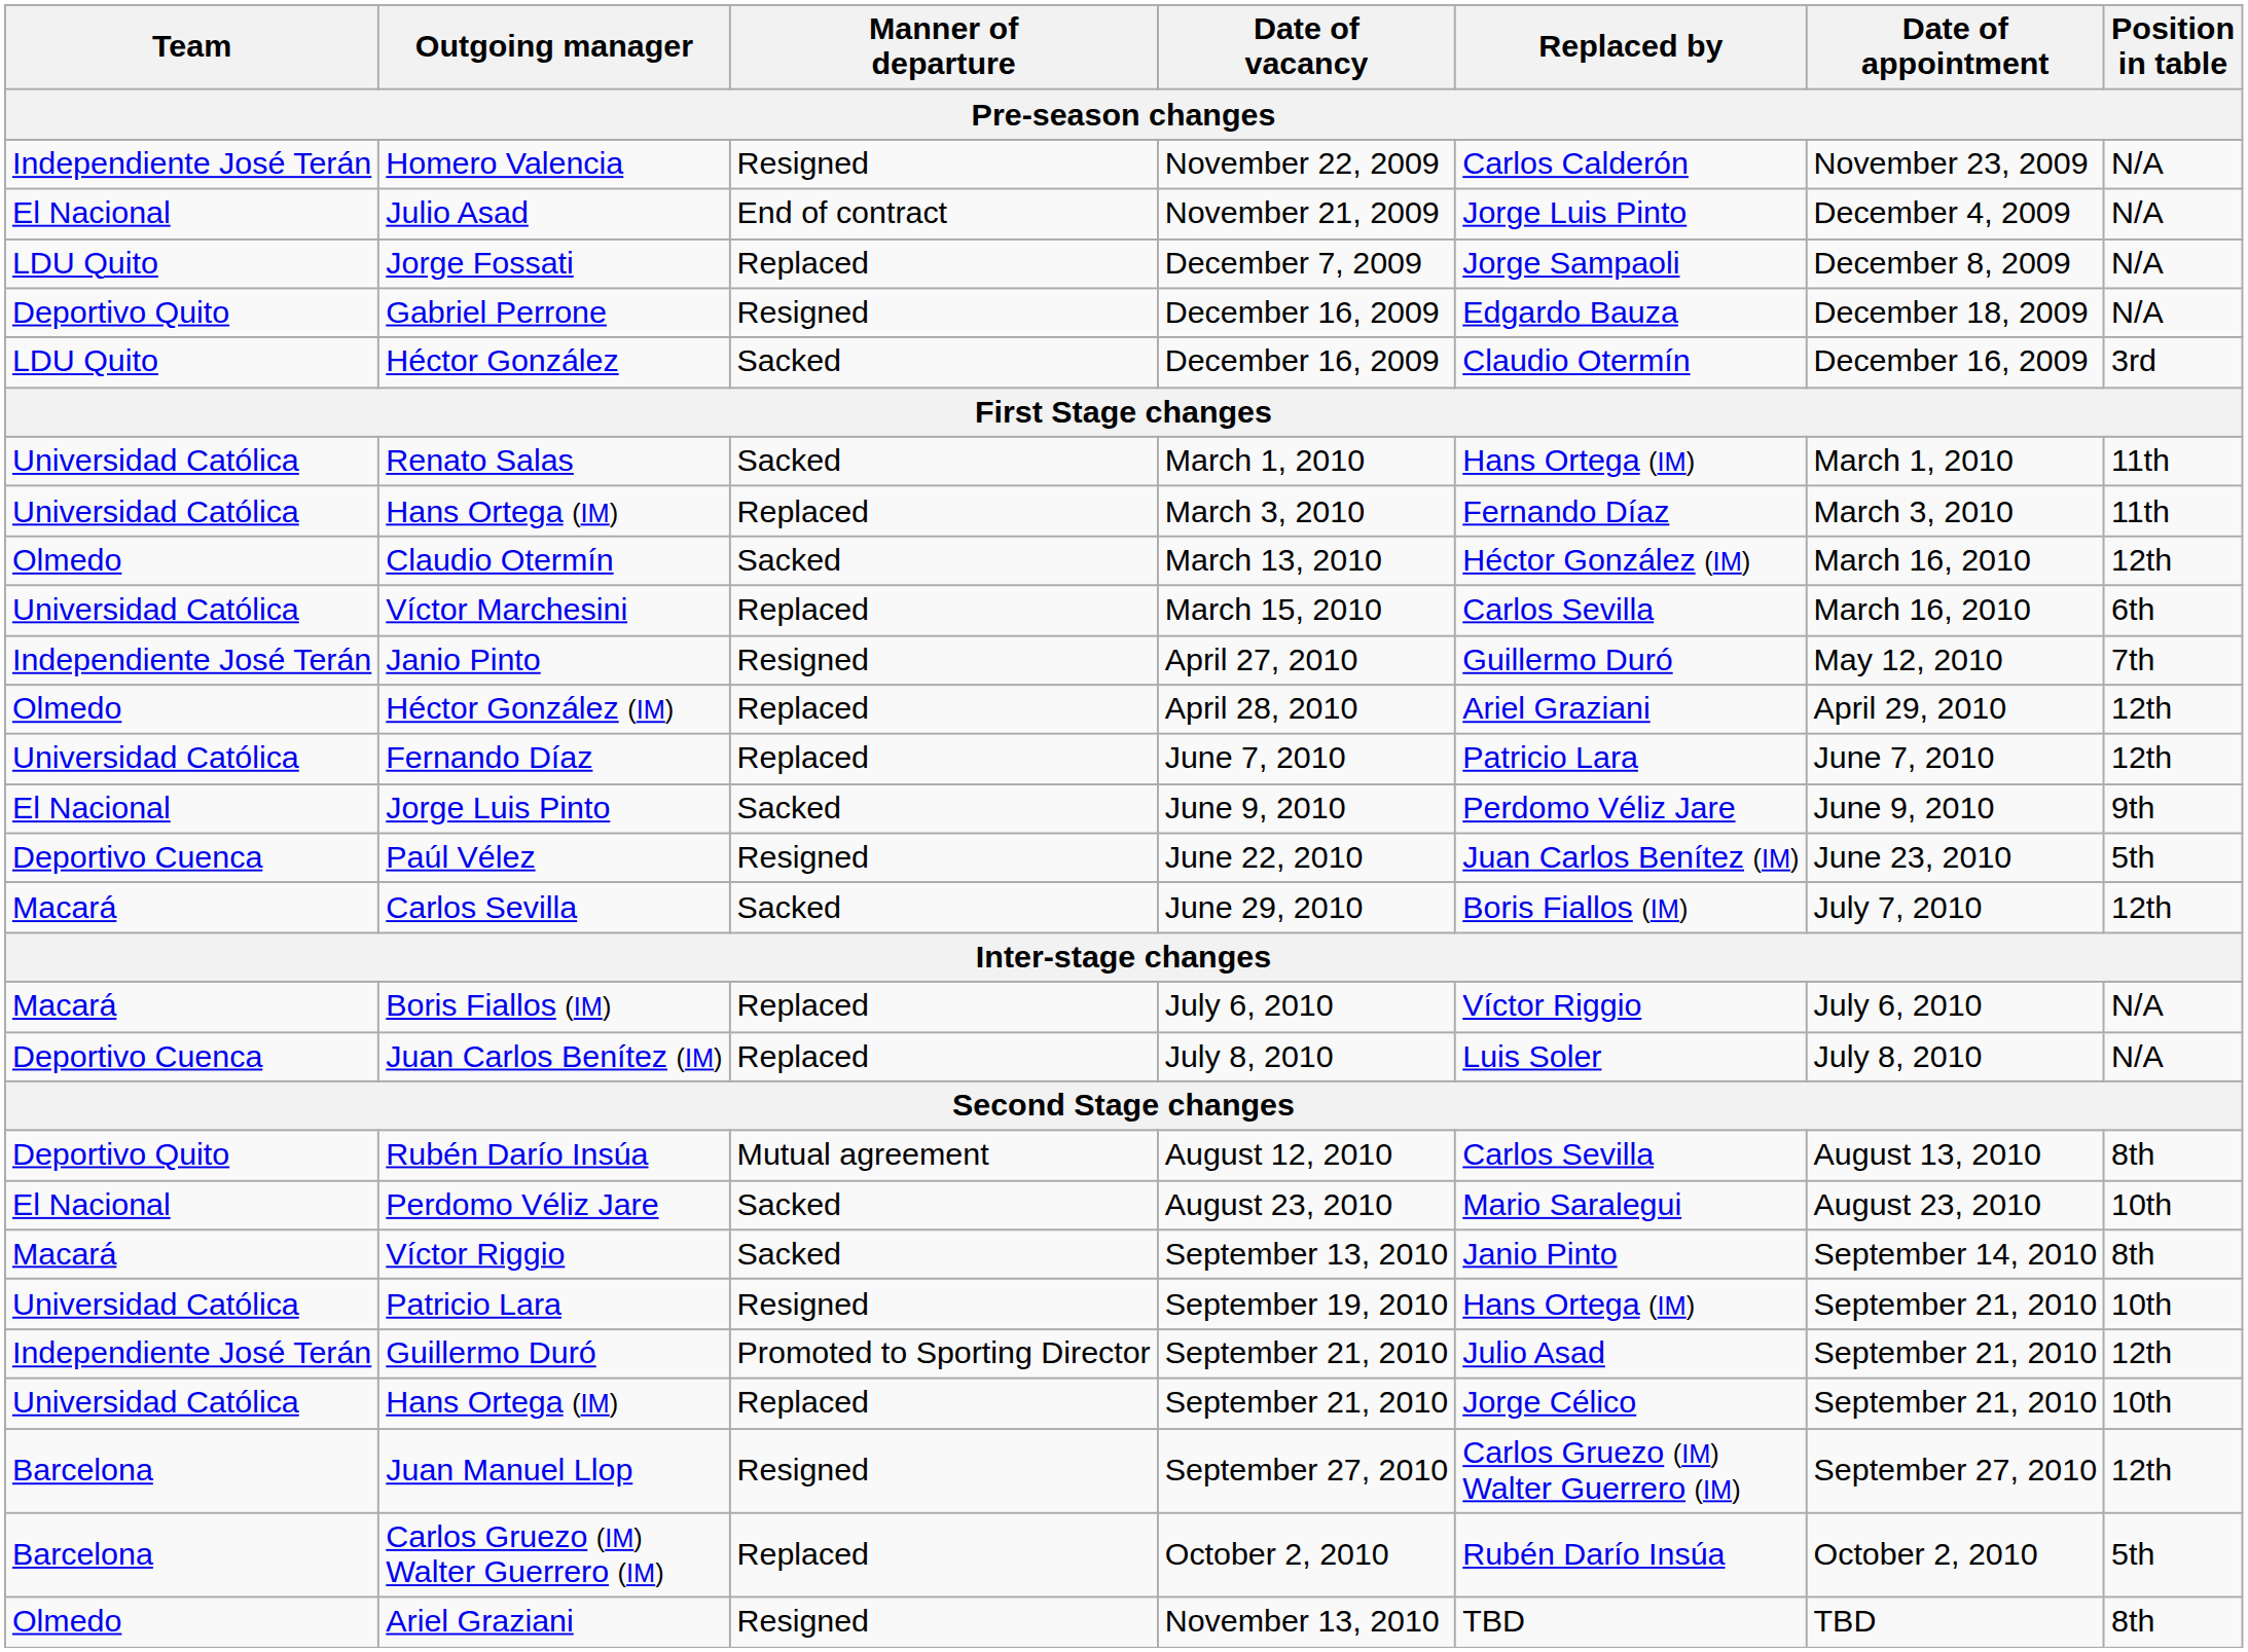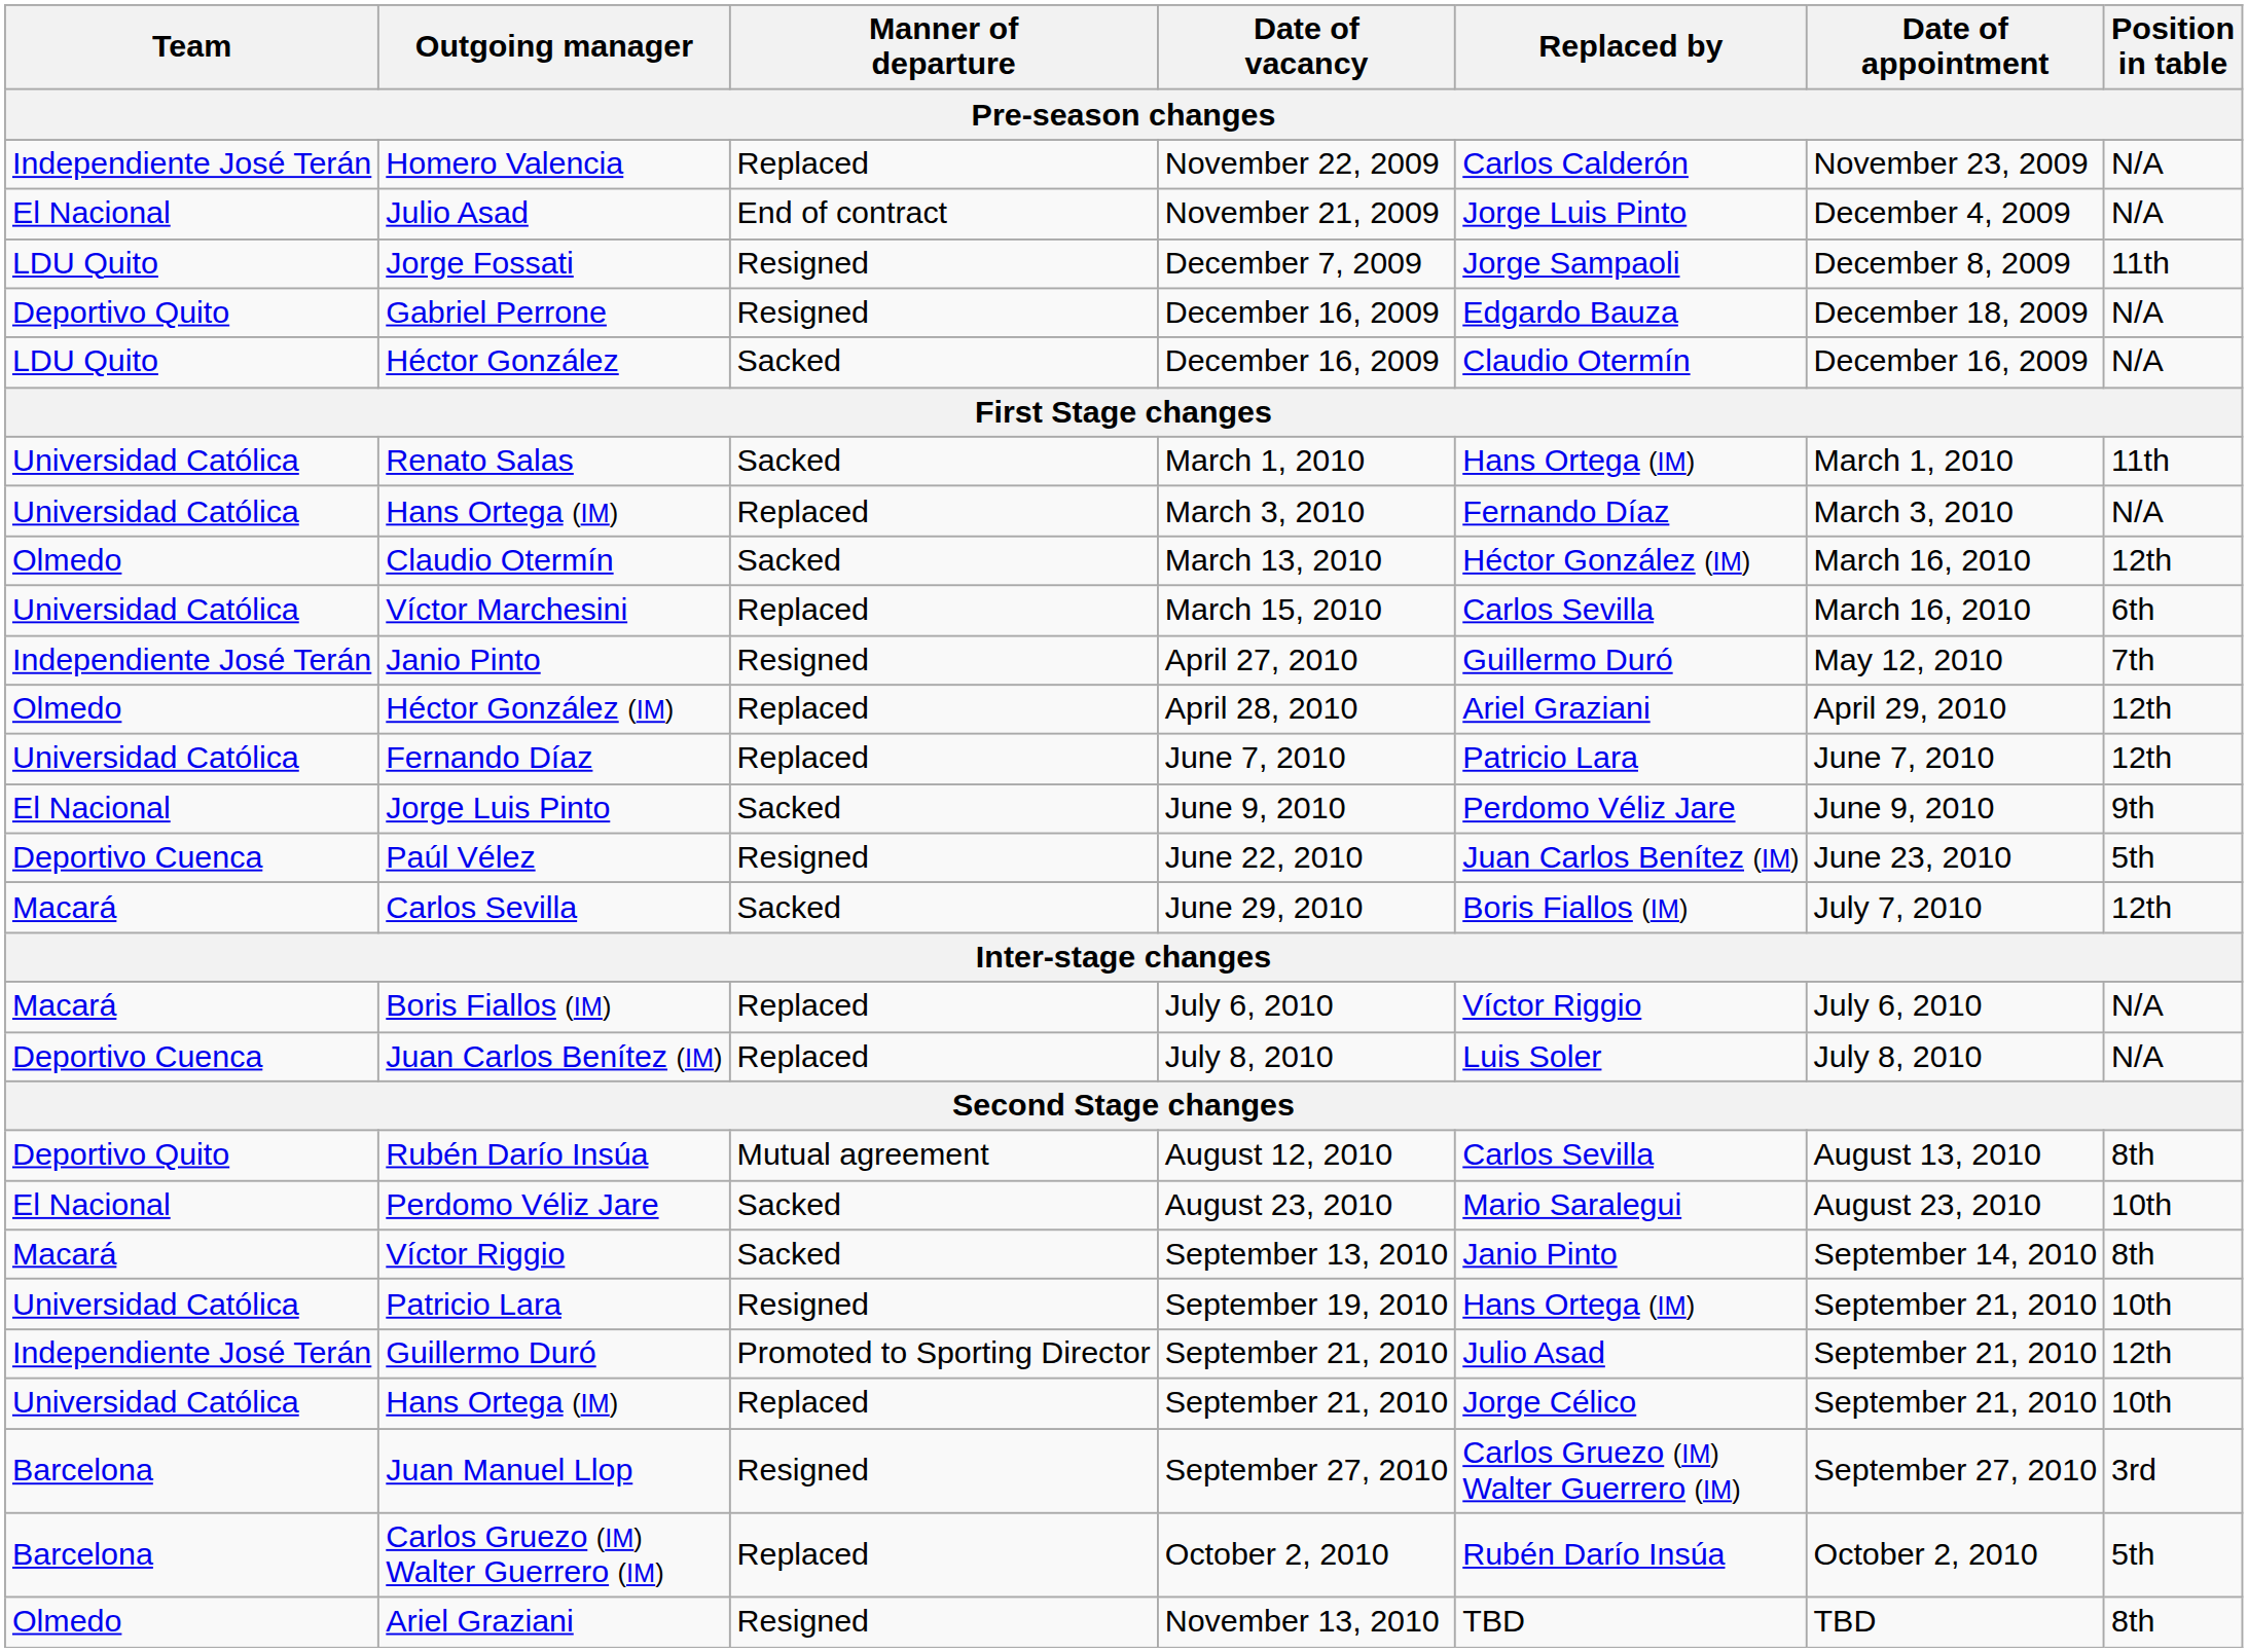Homero Valencia | Manner of departure: Resigned -> Replaced
Jorge Fossati | Manner of departure: Replaced -> Resigned
Jorge Fossati | Position in table: N/A -> 11th
Héctor González | Position in table: 3rd -> N/A
Hans Ortega (IM) / March 3, 2010 | Position in table: 11th -> N/A
Juan Manuel Llop | Position in table: 12th -> 3rd
